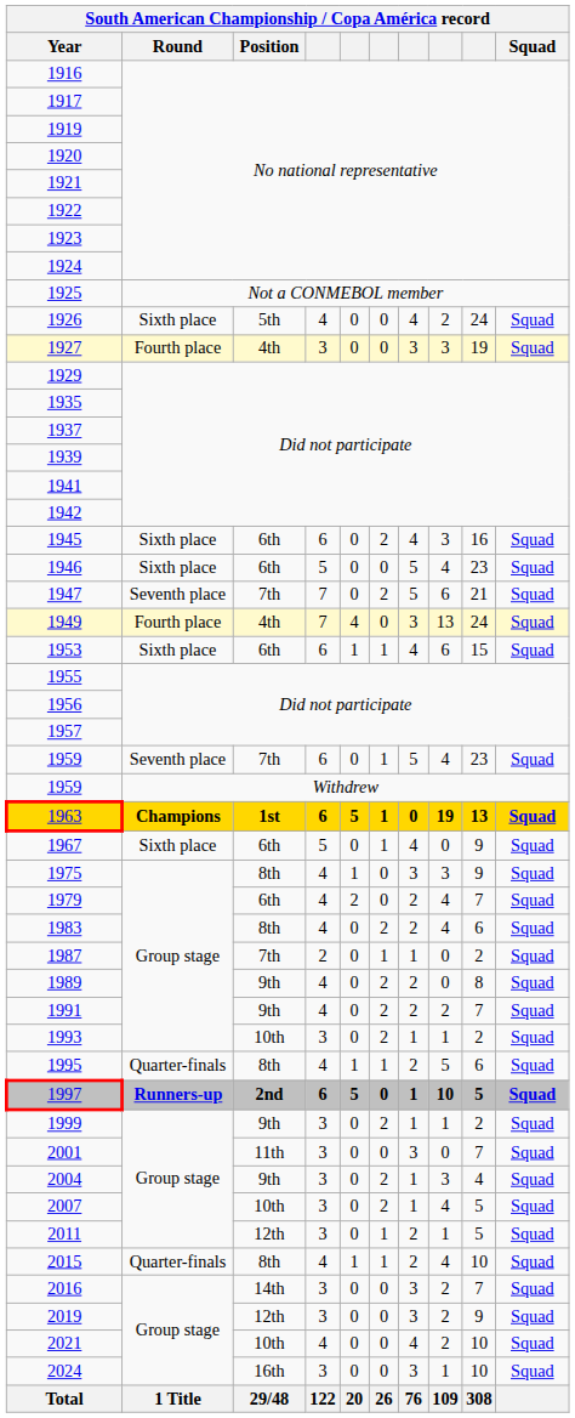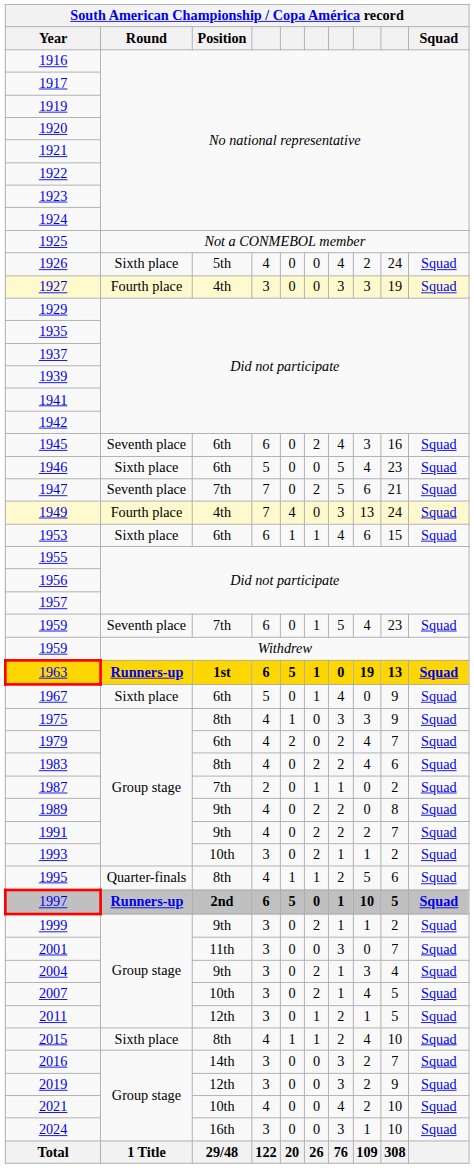1945 | Round: Sixth place -> Seventh place
1963 | Round: Champions -> Runners-up
2015 | Round: Quarter-finals -> Sixth place
